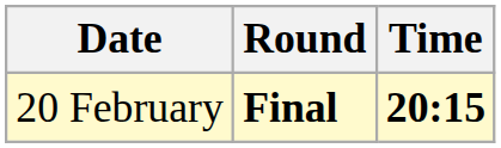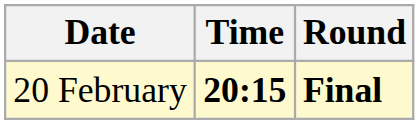columns swapped: Time <-> Round
